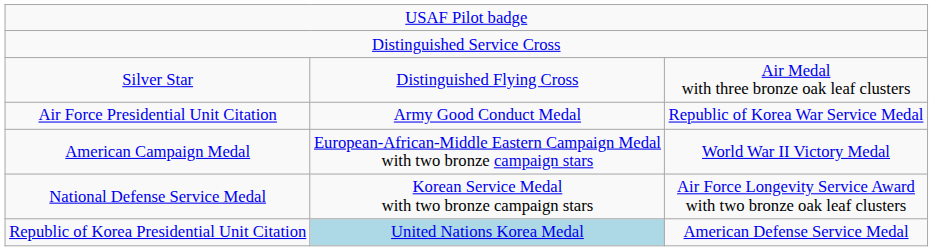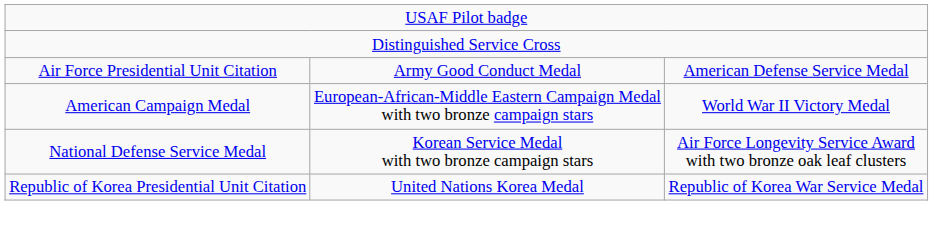- row: Silver Star | Distinguished Flying Cross | Air Medal with three bronze oak leaf clusters
Air Force Presidential Unit Citation | column 3: Republic of Korea War Service Medal -> American Defense Service Medal
Republic of Korea Presidential Unit Citation | column 2: lightblue background -> no background
Republic of Korea Presidential Unit Citation | column 3: American Defense Service Medal -> Republic of Korea War Service Medal
